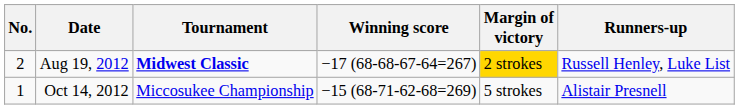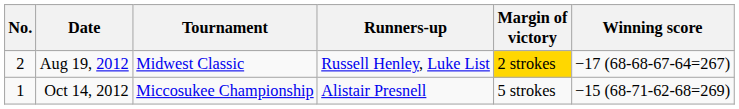columns swapped: Winning score <-> Runners-up
Aug 19, 2012 | Tournament: bold -> normal
